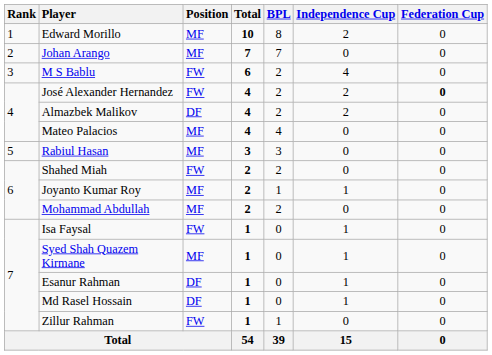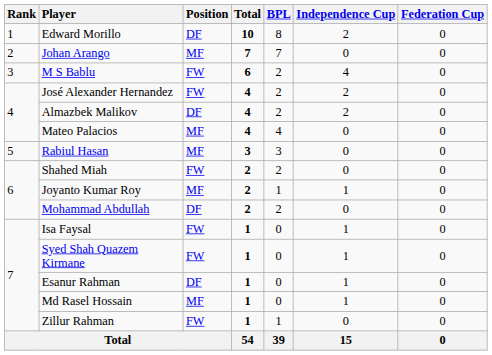Edward Morillo | Position: MF -> DF
José Alexander Hernandez | Federation Cup: bold -> normal
Mohammad Abdullah | Position: MF -> DF
Syed Shah Quazem Kirmane | Position: MF -> FW
Md Rasel Hossain | Position: DF -> MF
